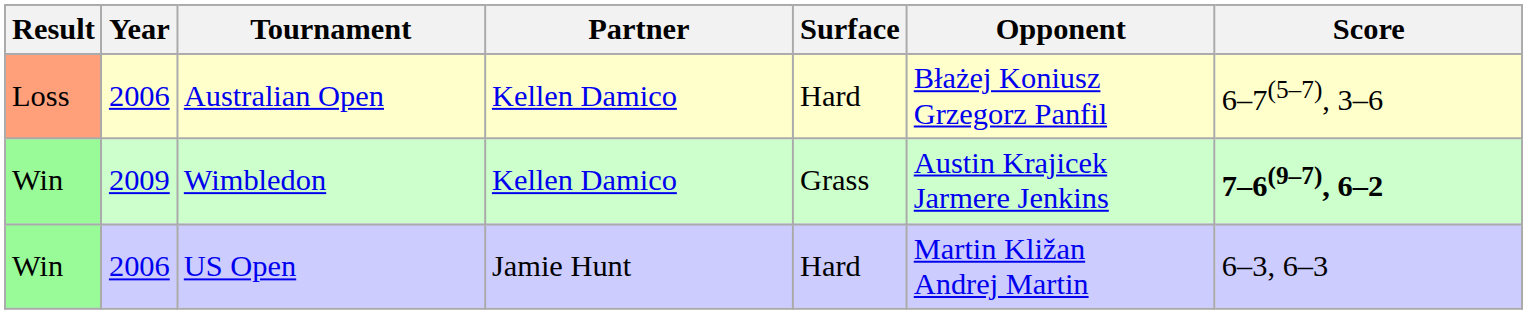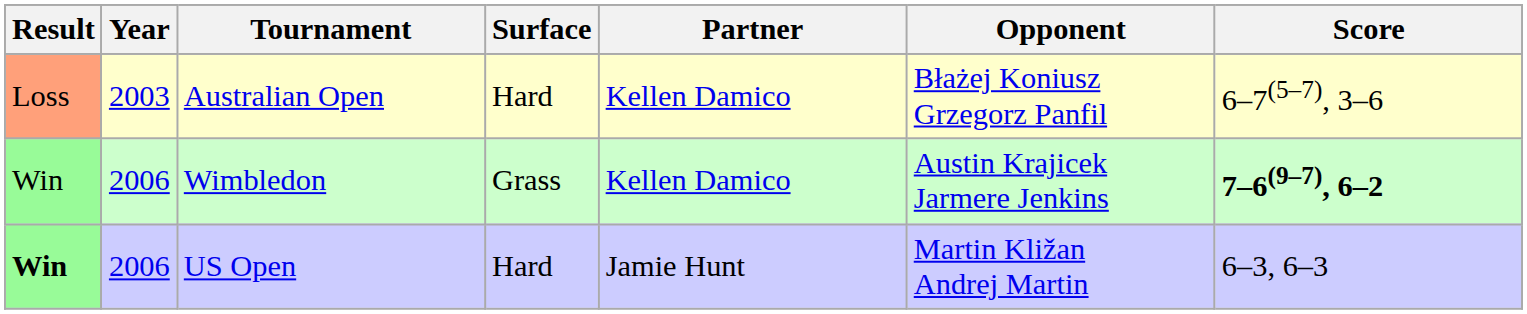columns swapped: Surface <-> Partner
Australian Open | Year: 2006 -> 2003
Wimbledon | Year: 2009 -> 2006
US Open | Result: normal -> bold
